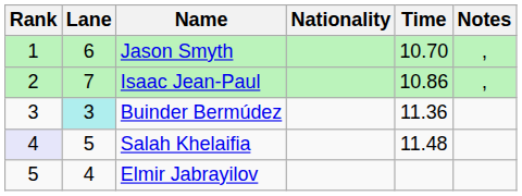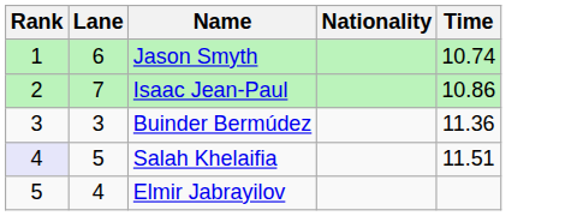- column: Notes | , | ,
Jason Smyth | Time: 10.70 -> 10.74
Buinder Bermúdez | Lane: paleturquoise background -> no background
Salah Khelaifia | Time: 11.48 -> 11.51
